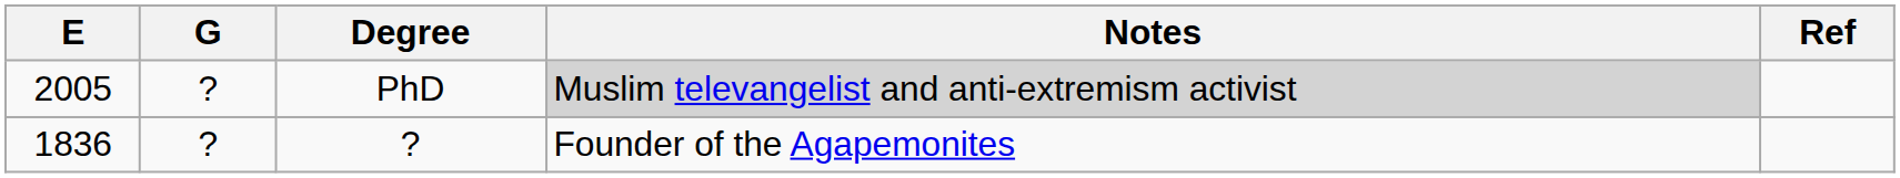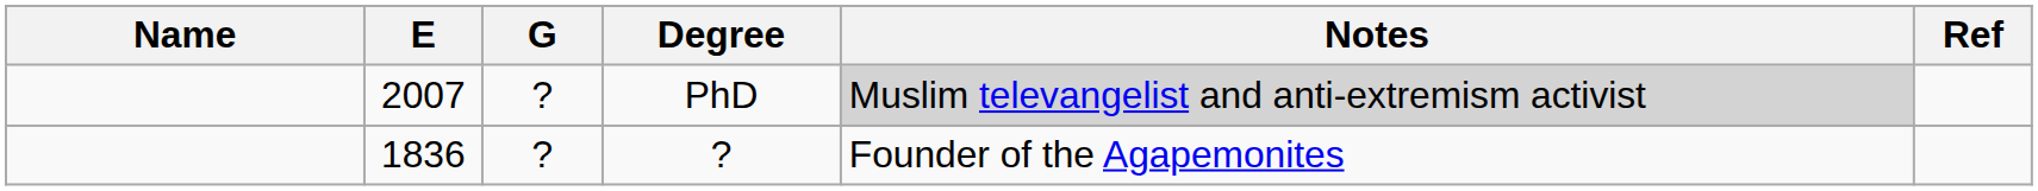+ column: Name
PhD | E: 2005 -> 2007
